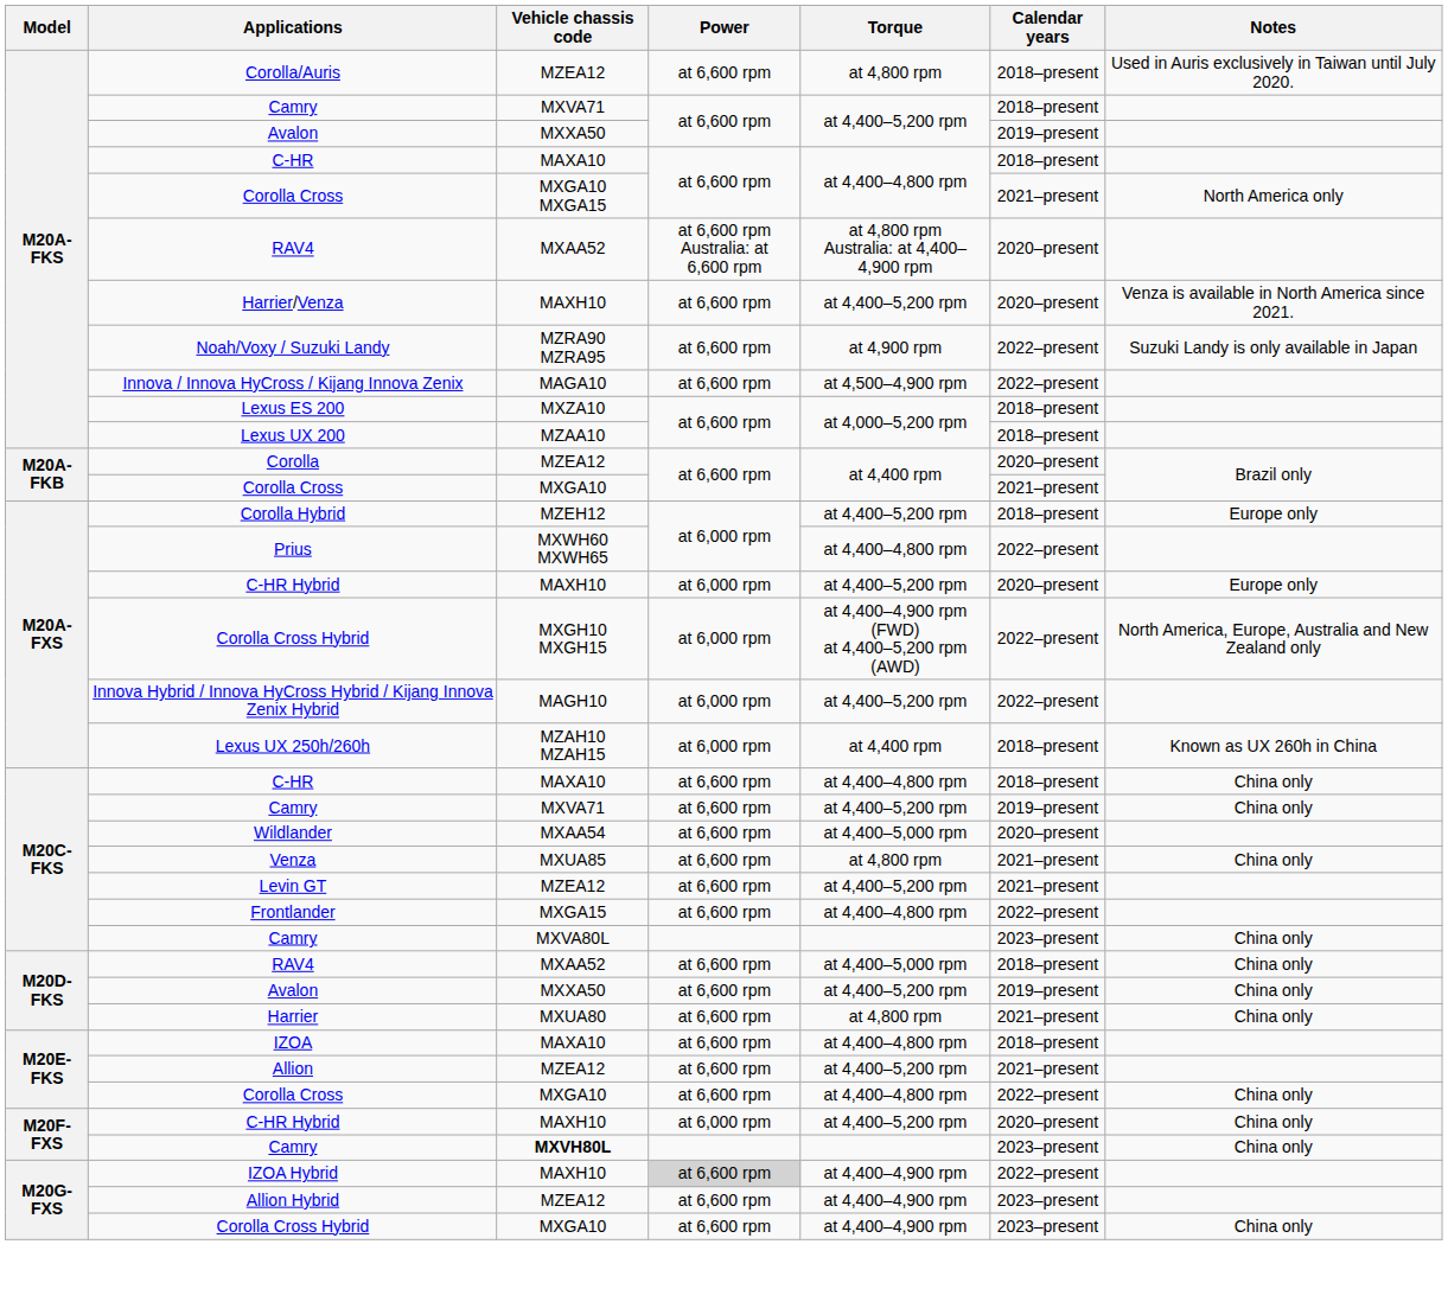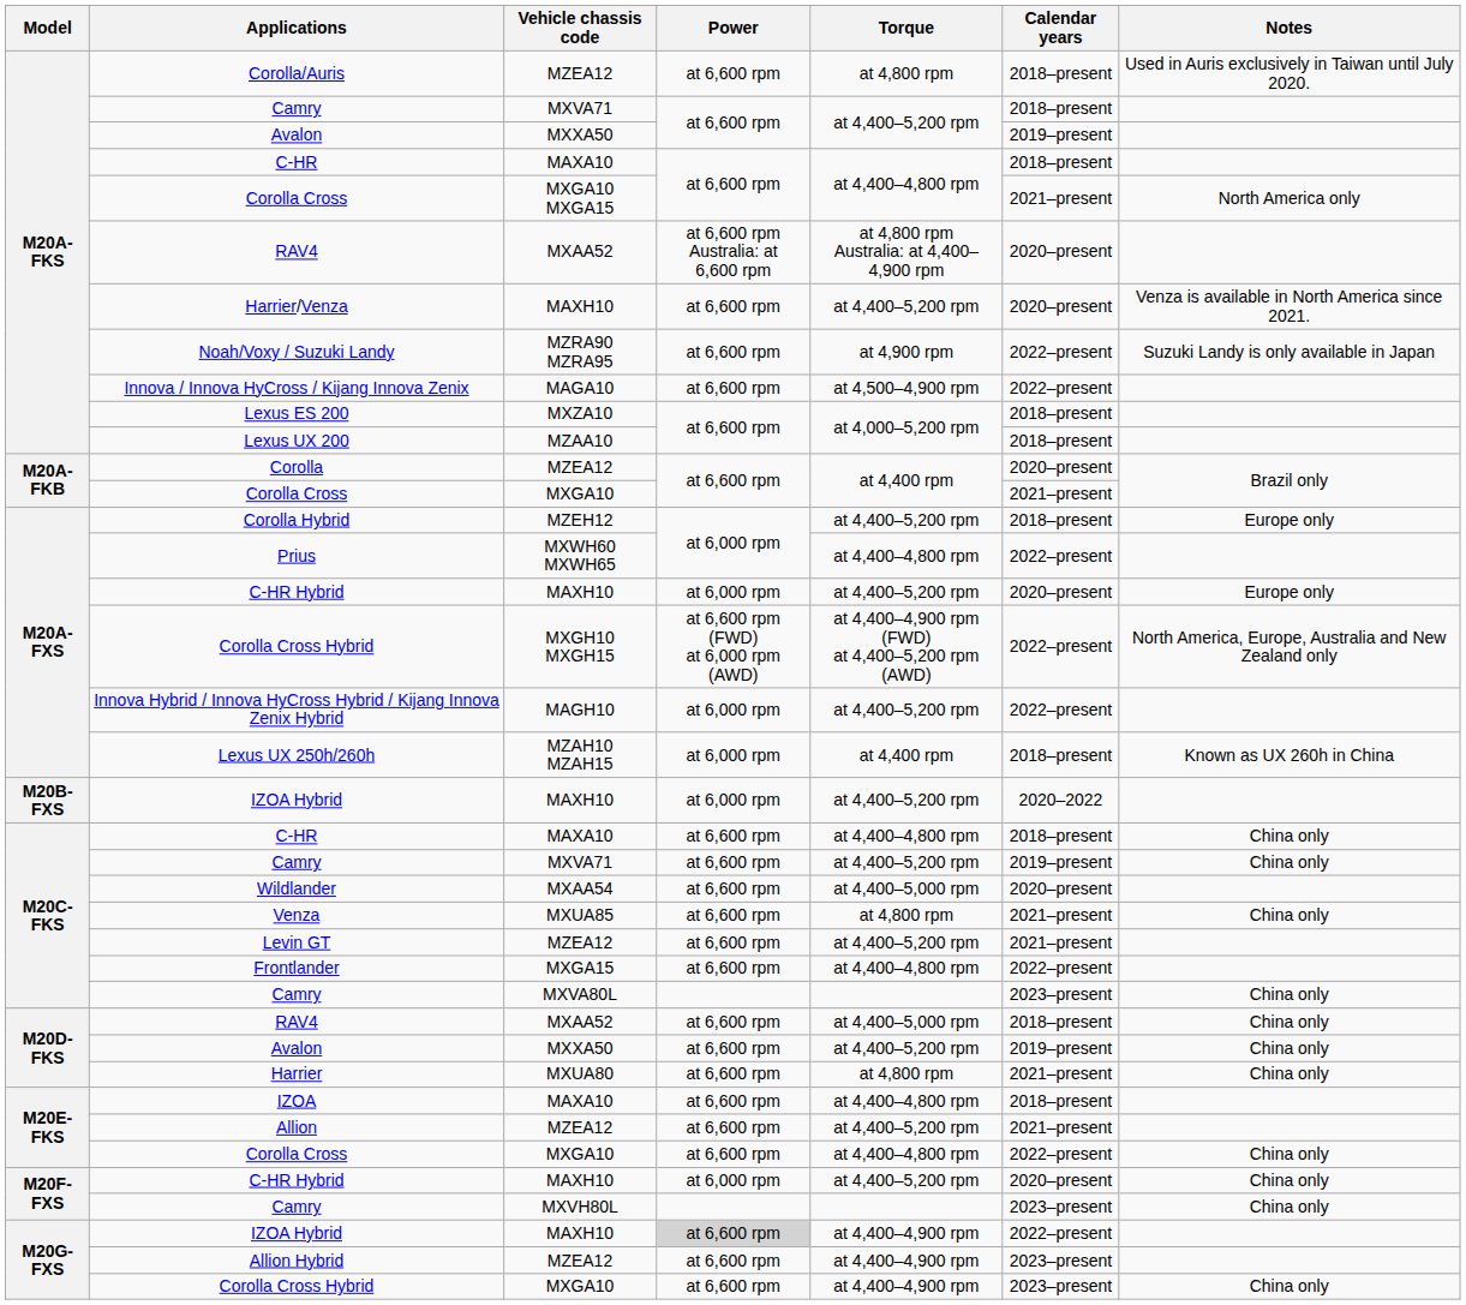M20A-FXS / Corolla Cross Hybrid | Power: at 6,000 rpm -> at 6,600 rpm (FWD) at 6,000 rpm (AWD)
+ row: M20B-FXS | IZOA Hybrid | MAXH10 | at 6,000 rpm | at 4,400–5,200 rpm | 2020–2022
M20F-FXS / Camry | Vehicle chassis code: bold -> normal
